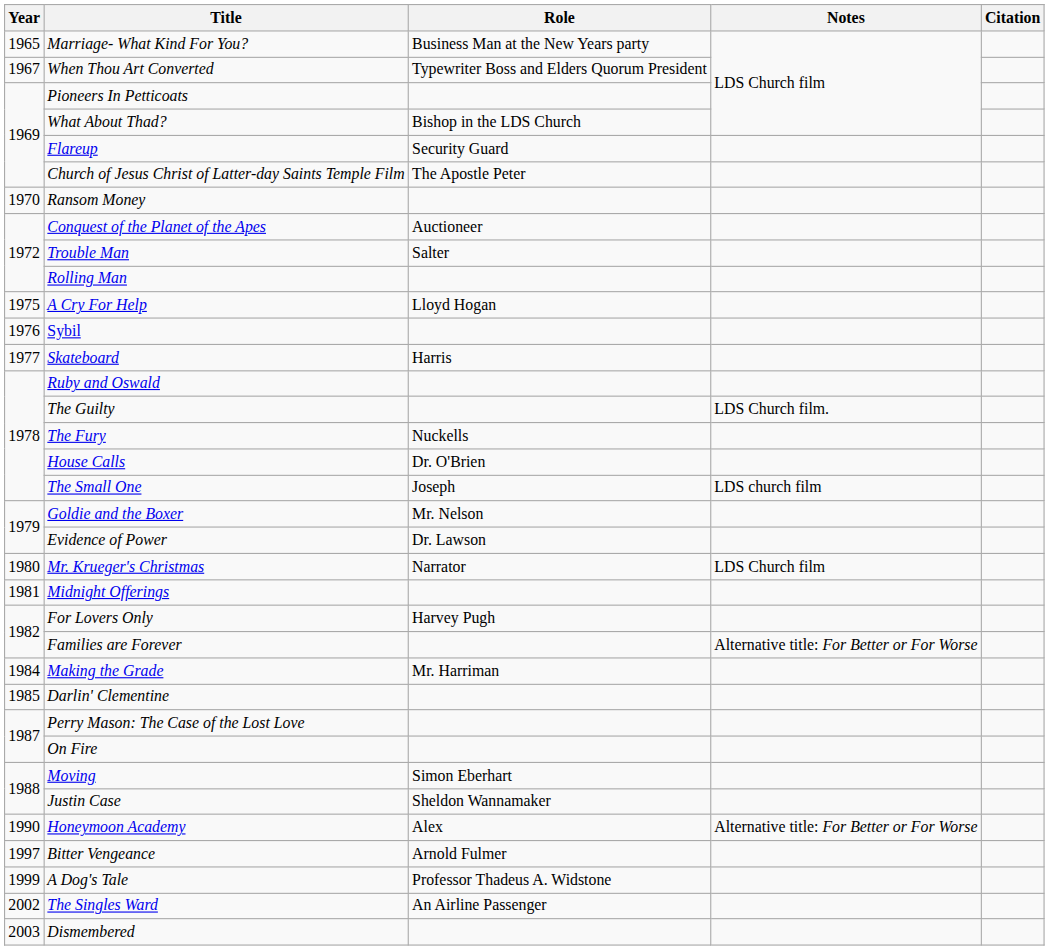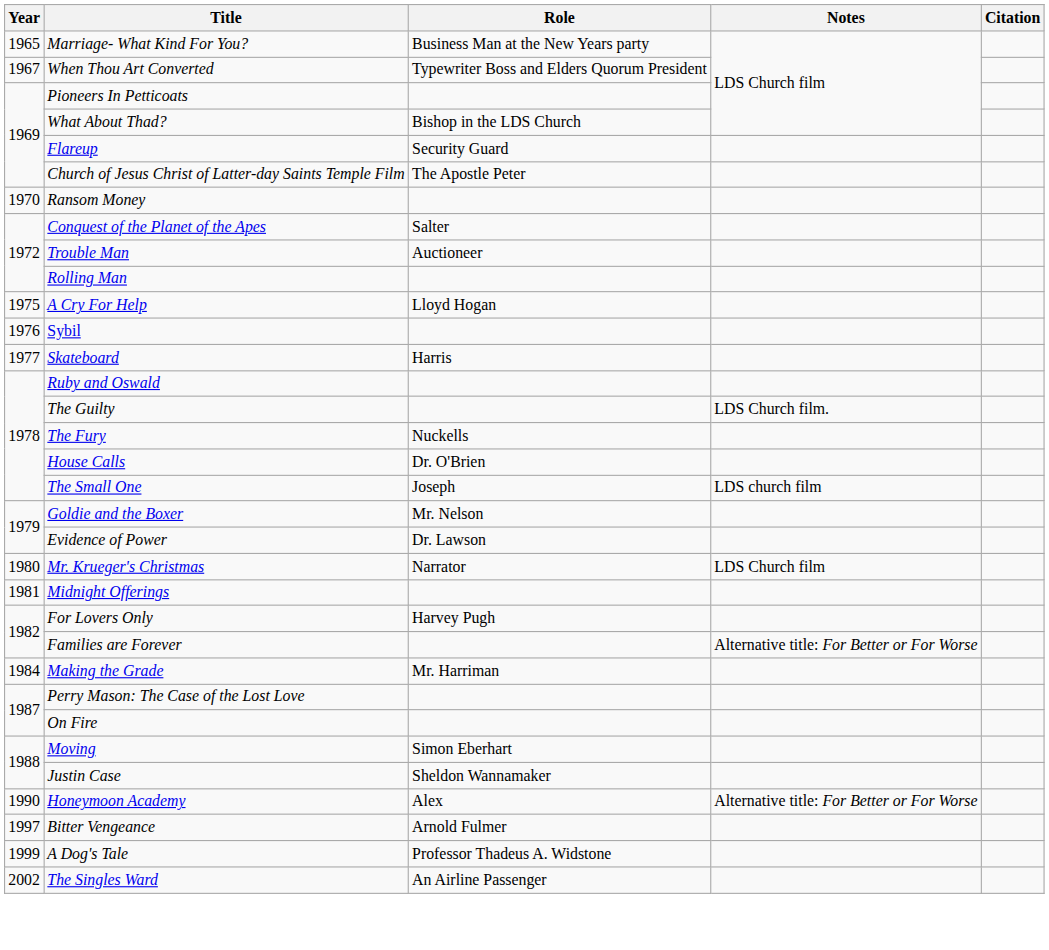Conquest of the Planet of the Apes | Role: Auctioneer -> Salter
Trouble Man | Role: Salter -> Auctioneer
- row: 1985 | Darlin' Clementine
- row: 2003 | Dismembered
